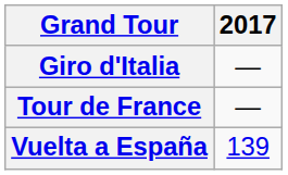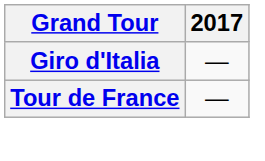- row: Vuelta a España | 139
